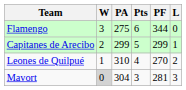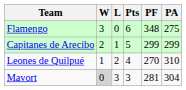columns swapped: L <-> PA
Flamengo | PF: 344 -> 348
